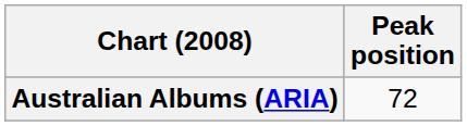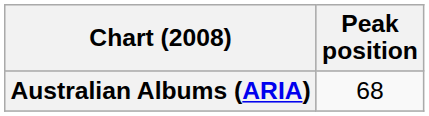Australian Albums (ARIA) | Peak position: 72 -> 68
